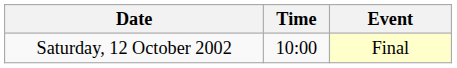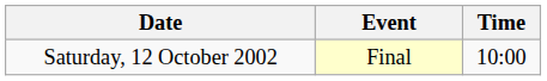columns swapped: Time <-> Event
